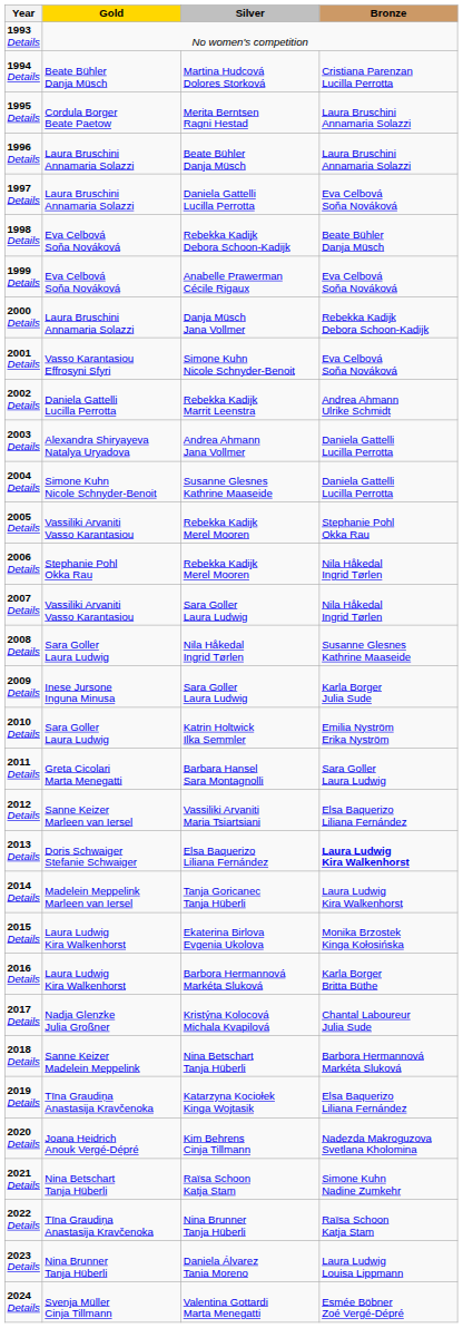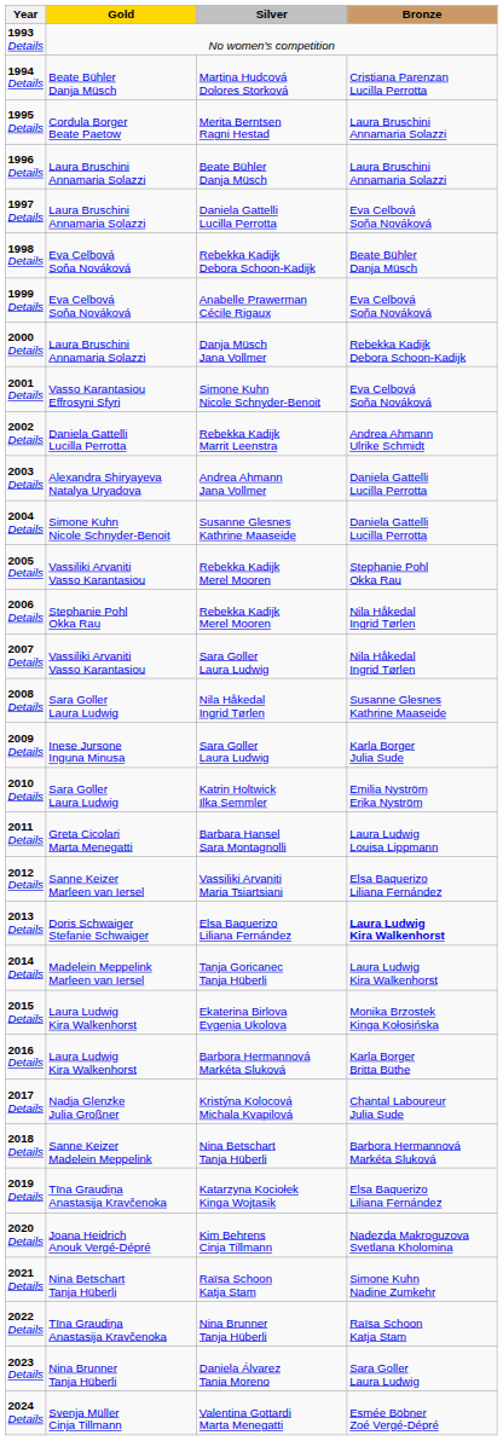2011 Details | Bronze: Sara Goller Laura Ludwig -> Laura Ludwig Louisa Lippmann
2023 Details | Bronze: Laura Ludwig Louisa Lippmann -> Sara Goller Laura Ludwig
